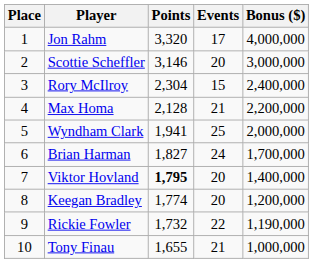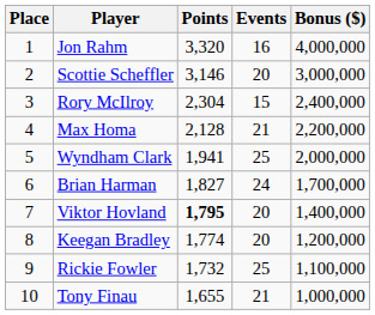Jon Rahm | Events: 17 -> 16
Rickie Fowler | Events: 22 -> 25
Rickie Fowler | Bonus ($): 1,190,000 -> 1,100,000
